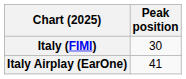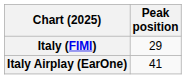Italy (FIMI) | Peak position: 30 -> 29
